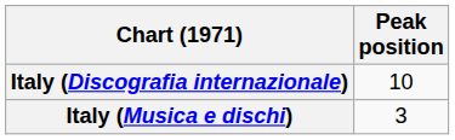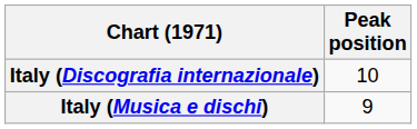Italy (Musica e dischi) | Peak position: 3 -> 9
